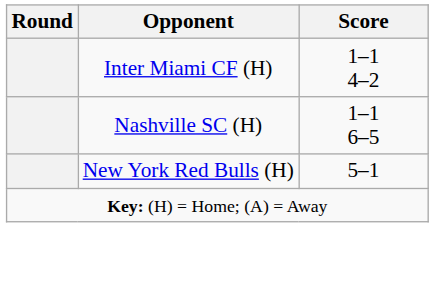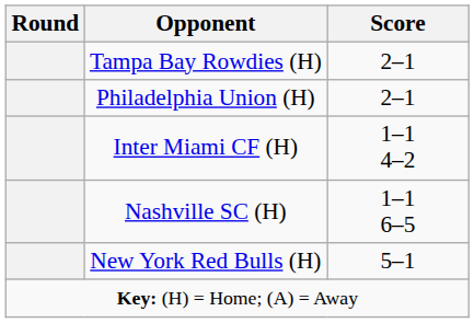+ row: Tampa Bay Rowdies (H) | 2–1
+ row: Philadelphia Union (H) | 2–1
